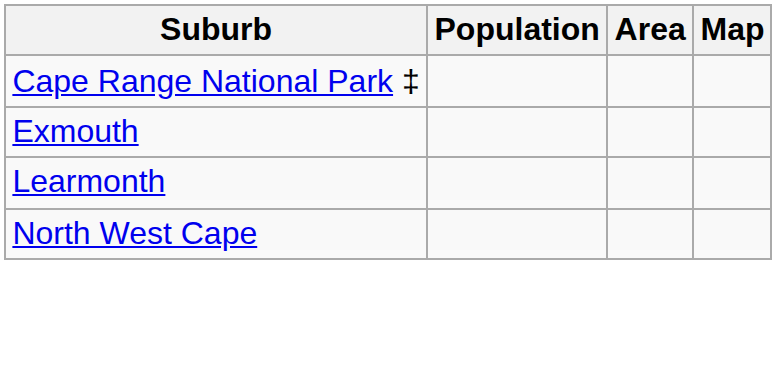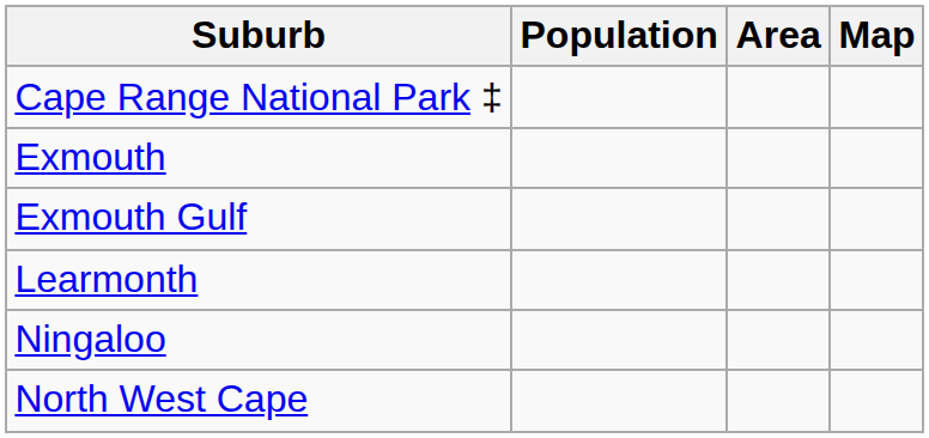+ row: Exmouth Gulf
+ row: Ningaloo
